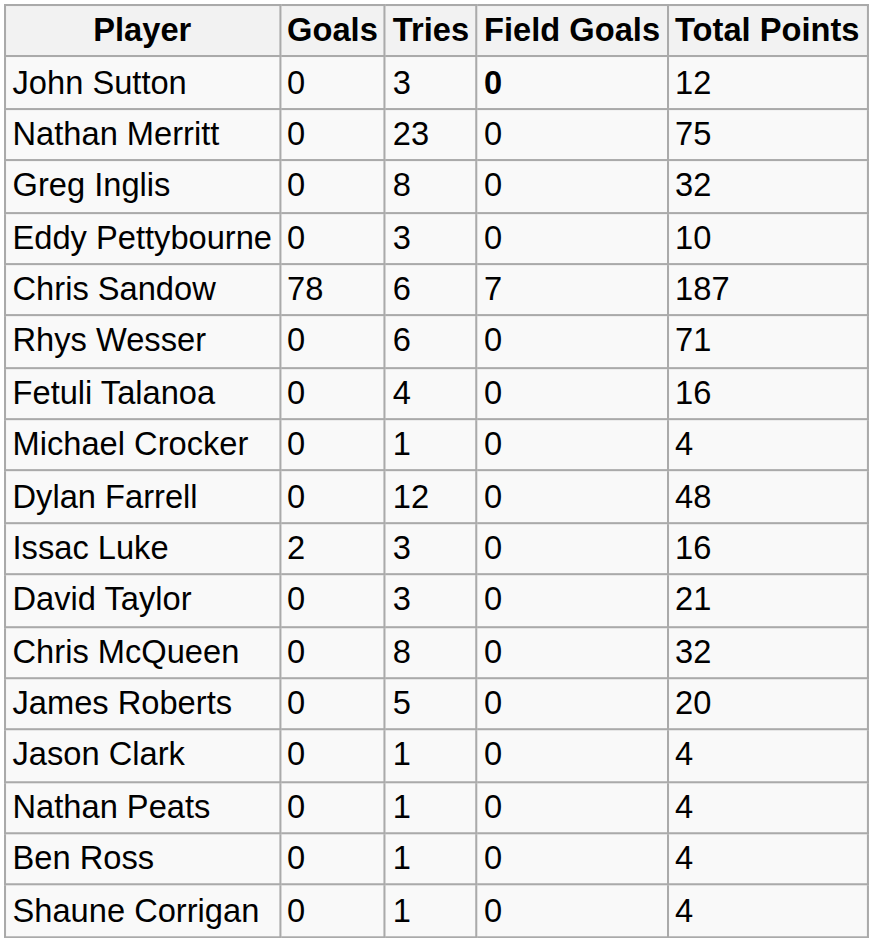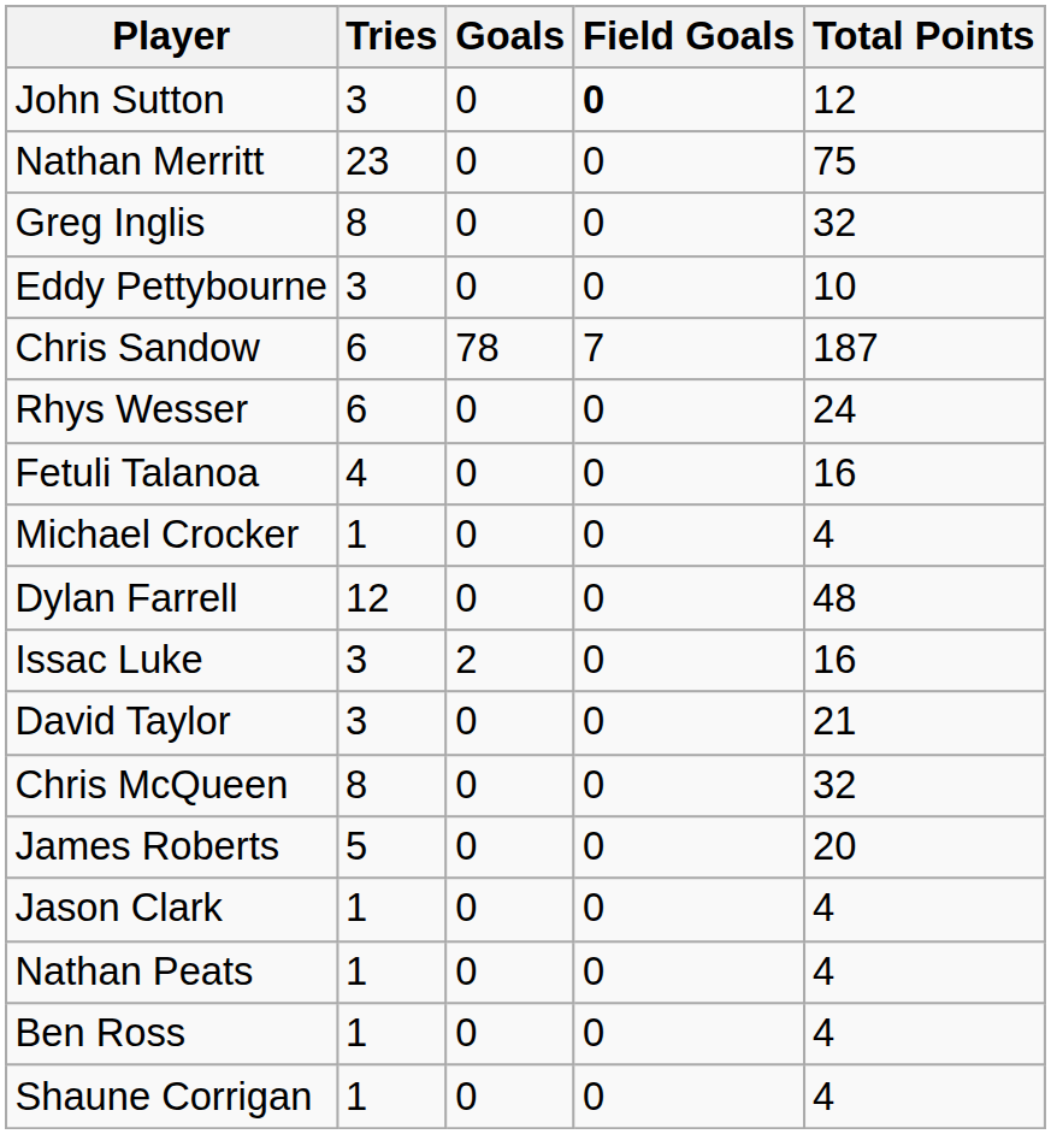columns swapped: Tries <-> Goals
Rhys Wesser | Total Points: 71 -> 24
